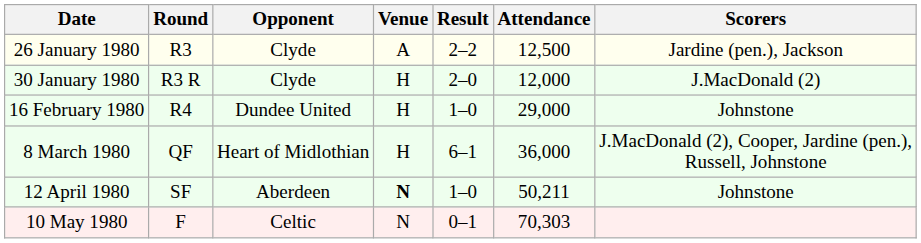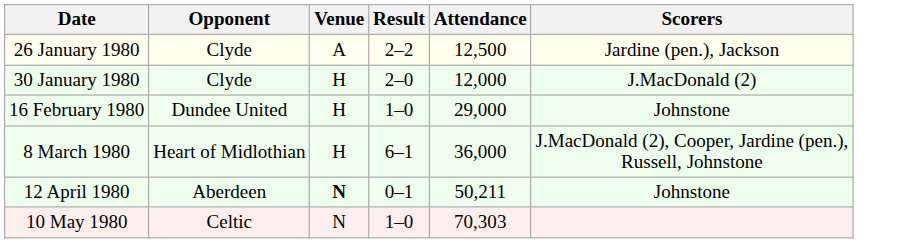- column: Round | R3 | R3 R | R4 | QF | SF | F
12 April 1980 | Result: 1–0 -> 0–1
10 May 1980 | Result: 0–1 -> 1–0
